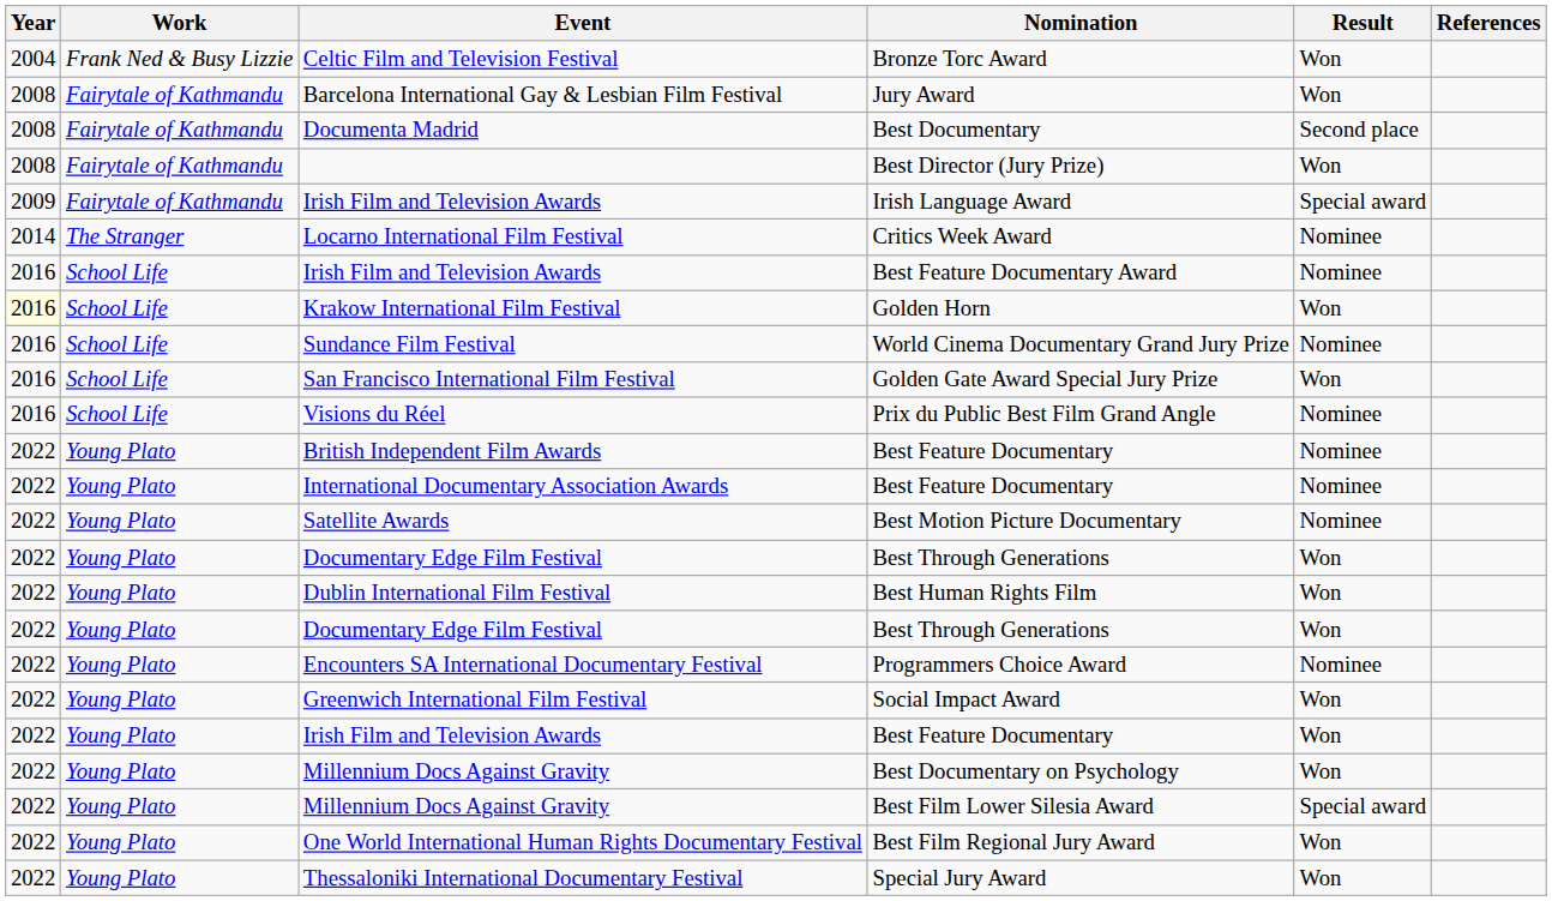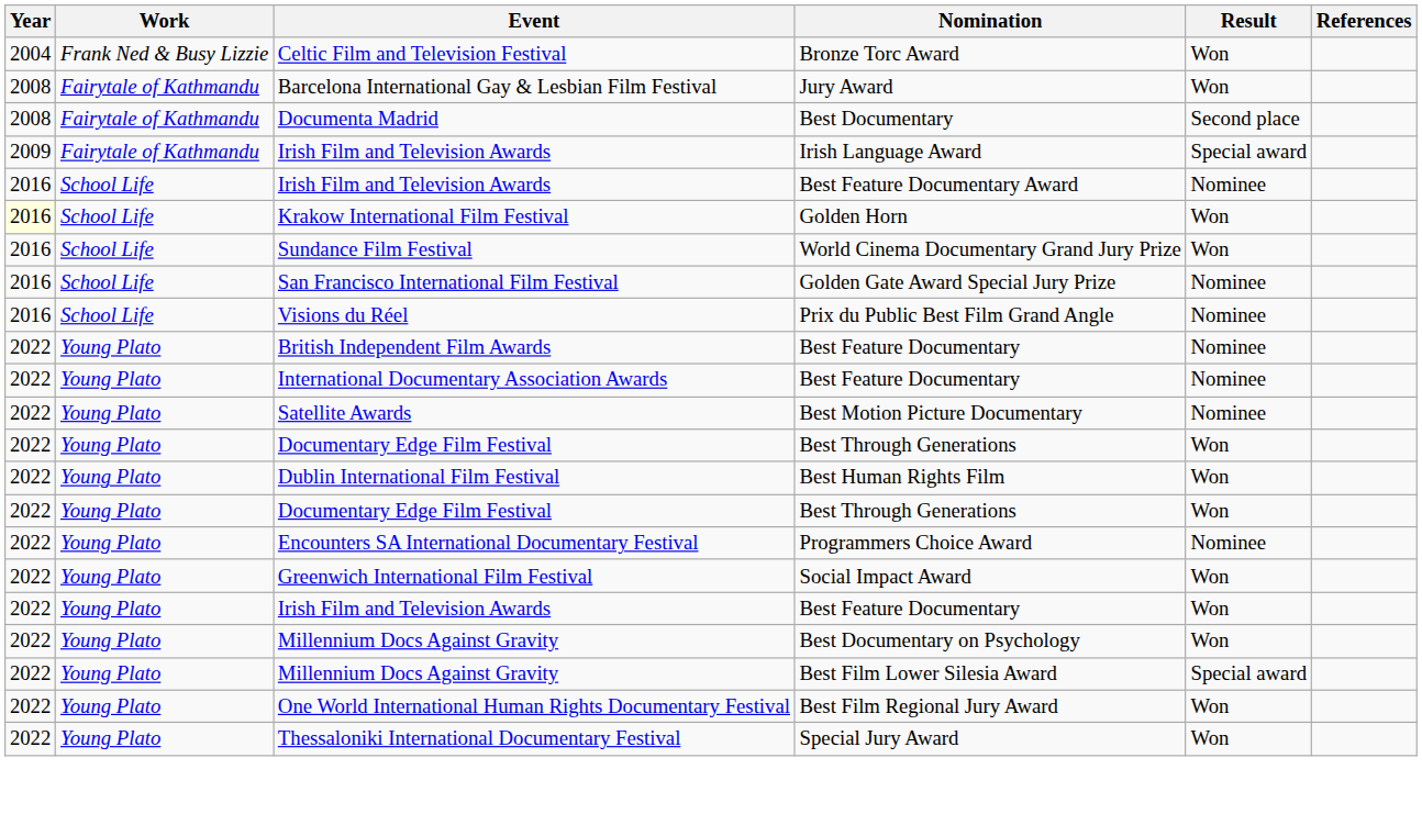- row: 2008 | Fairytale of Kathmandu | Best Director (Jury Prize) | Won
- row: 2014 | The Stranger | Locarno International Film Festival | Critics Week Award | Nominee
World Cinema Documentary Grand Jury Prize | Result: Nominee -> Won
Golden Gate Award Special Jury Prize | Result: Won -> Nominee
